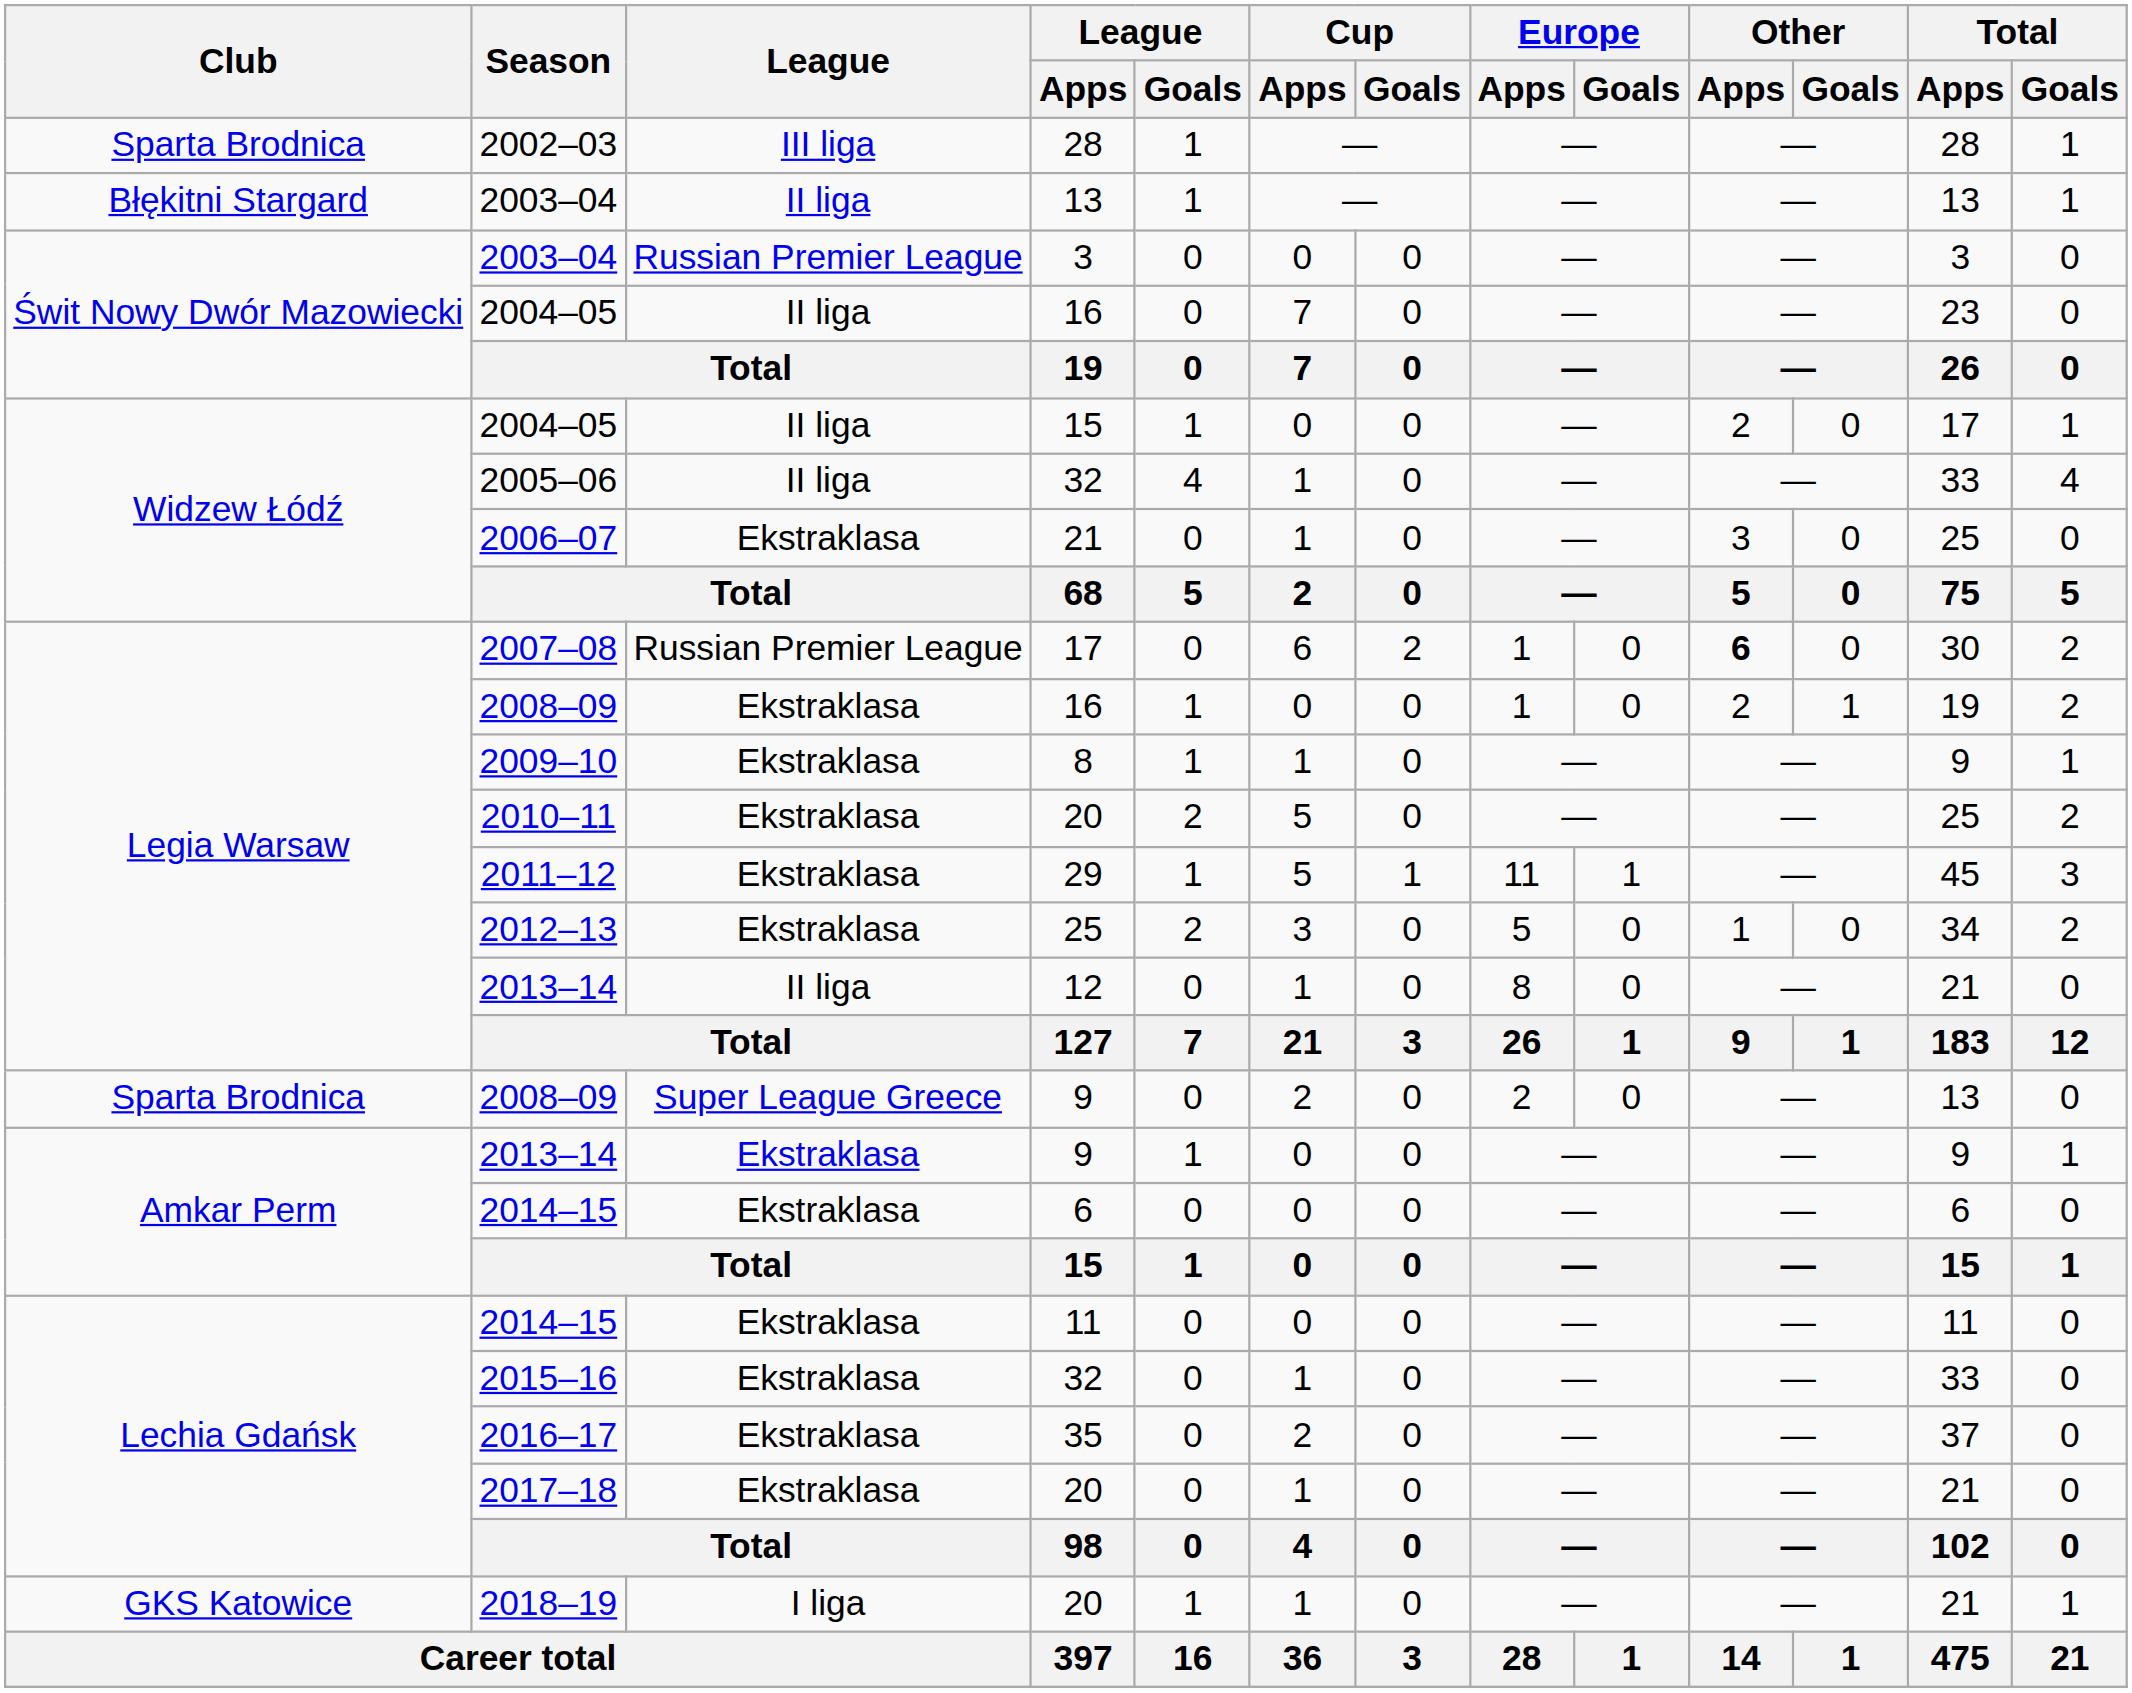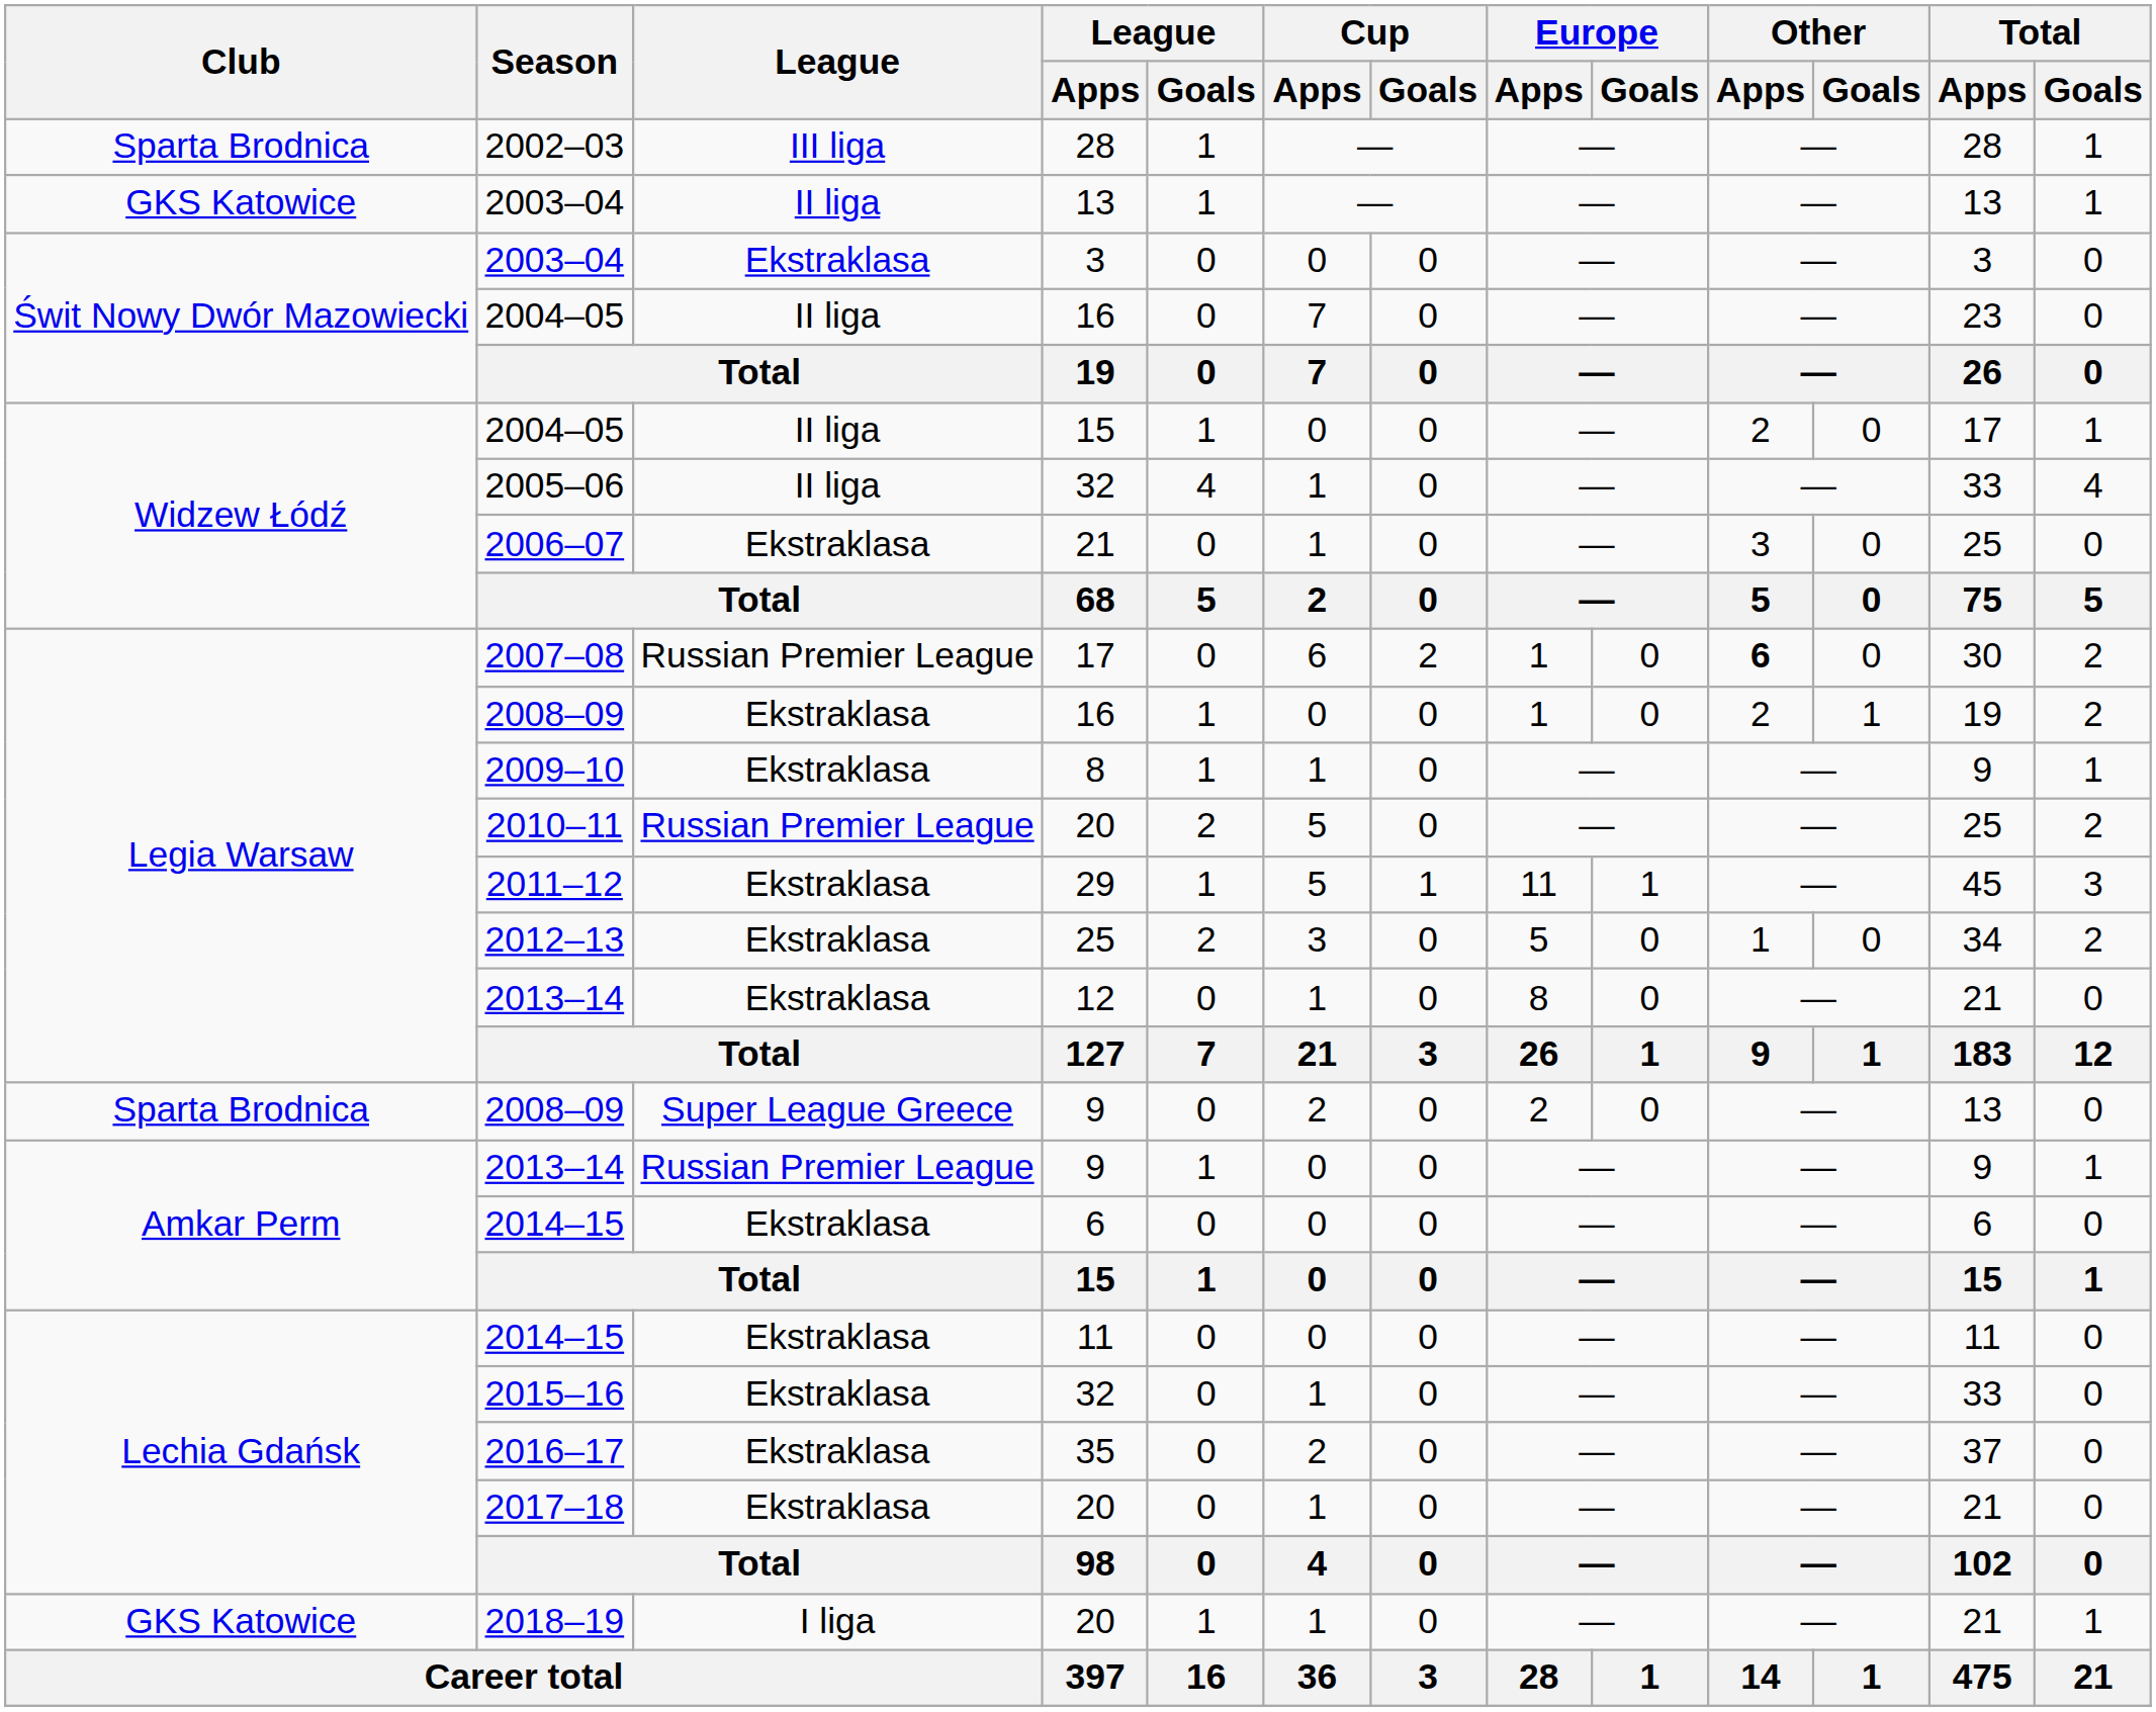2003–04 / 13 | Club: Błękitni Stargard -> GKS Katowice
2003–04 / 3 | League: Russian Premier League -> Ekstraklasa
2010–11 | League: Ekstraklasa -> Russian Premier League
2013–14 / 12 | League: II liga -> Ekstraklasa
2013–14 / 9 | League: Ekstraklasa -> Russian Premier League
